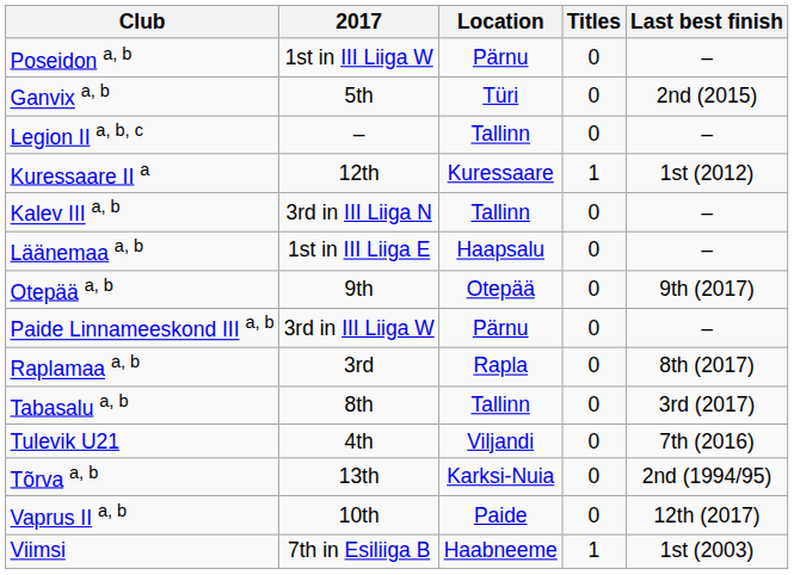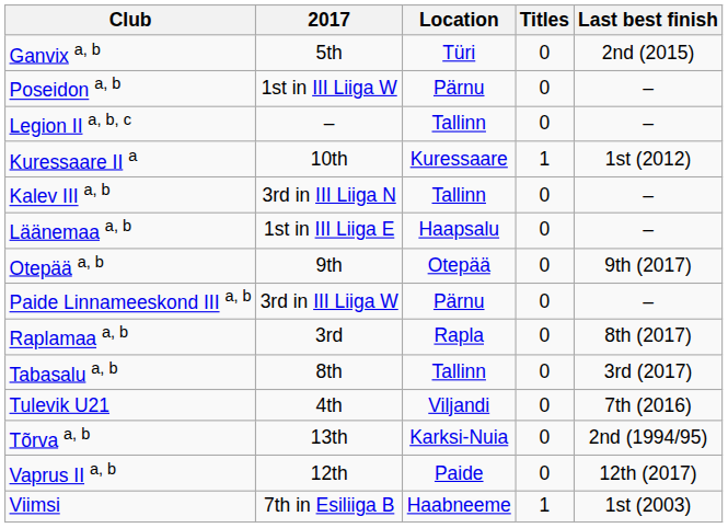rows swapped: Poseidon a, b <-> Ganvix a, b
Kuressaare II a | 2017: 12th -> 10th
Vaprus II a, b | 2017: 10th -> 12th
